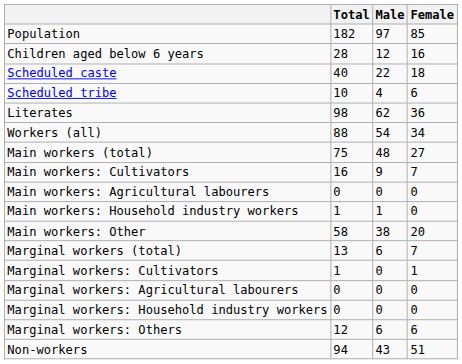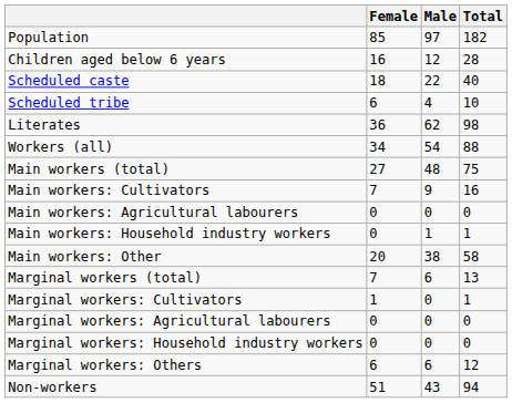columns swapped: Total <-> Female
